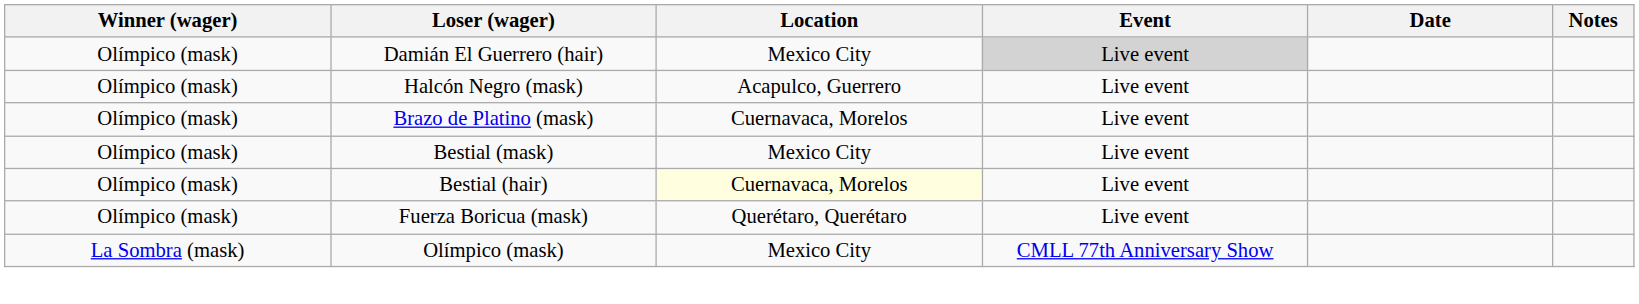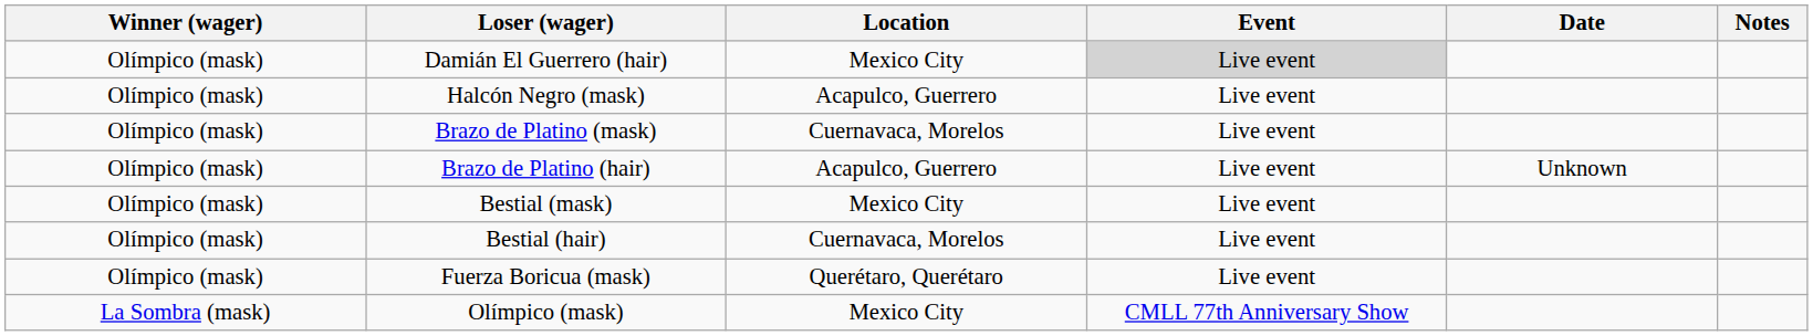+ row: Olímpico (mask) | Brazo de Platino (hair) | Acapulco, Guerrero | Live event | Unknown
Bestial (hair) | Location: lightyellow background -> no background
